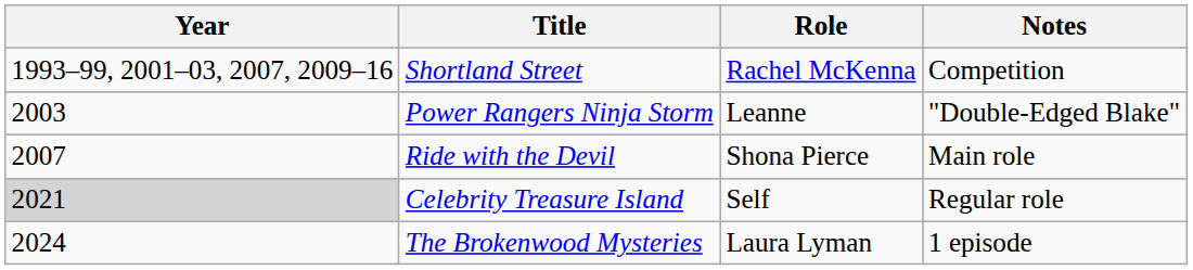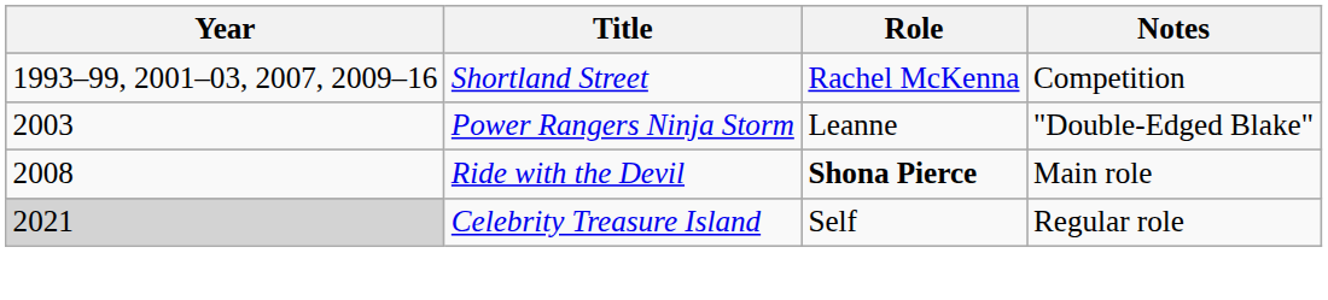Ride with the Devil | Year: 2007 -> 2008
Ride with the Devil | Role: normal -> bold
- row: 2024 | The Brokenwood Mysteries | Laura Lyman | 1 episode
